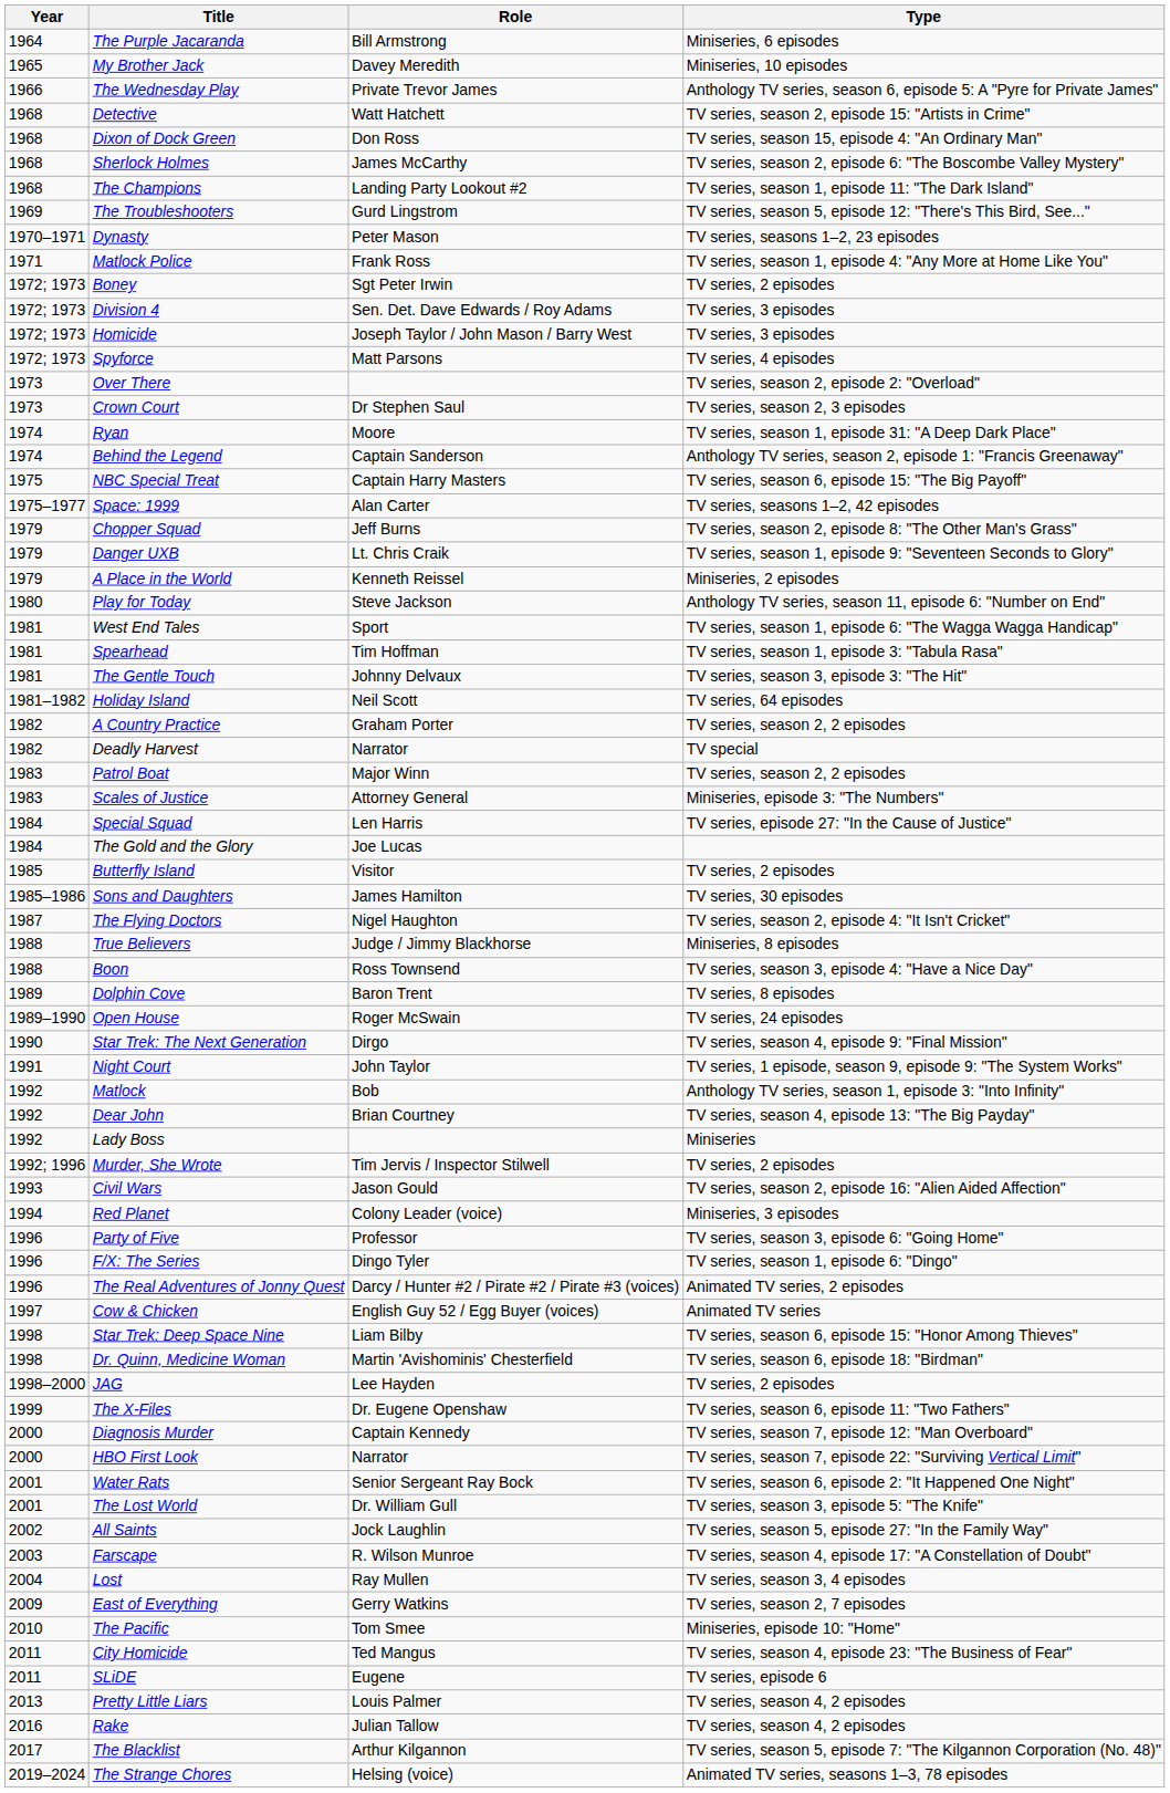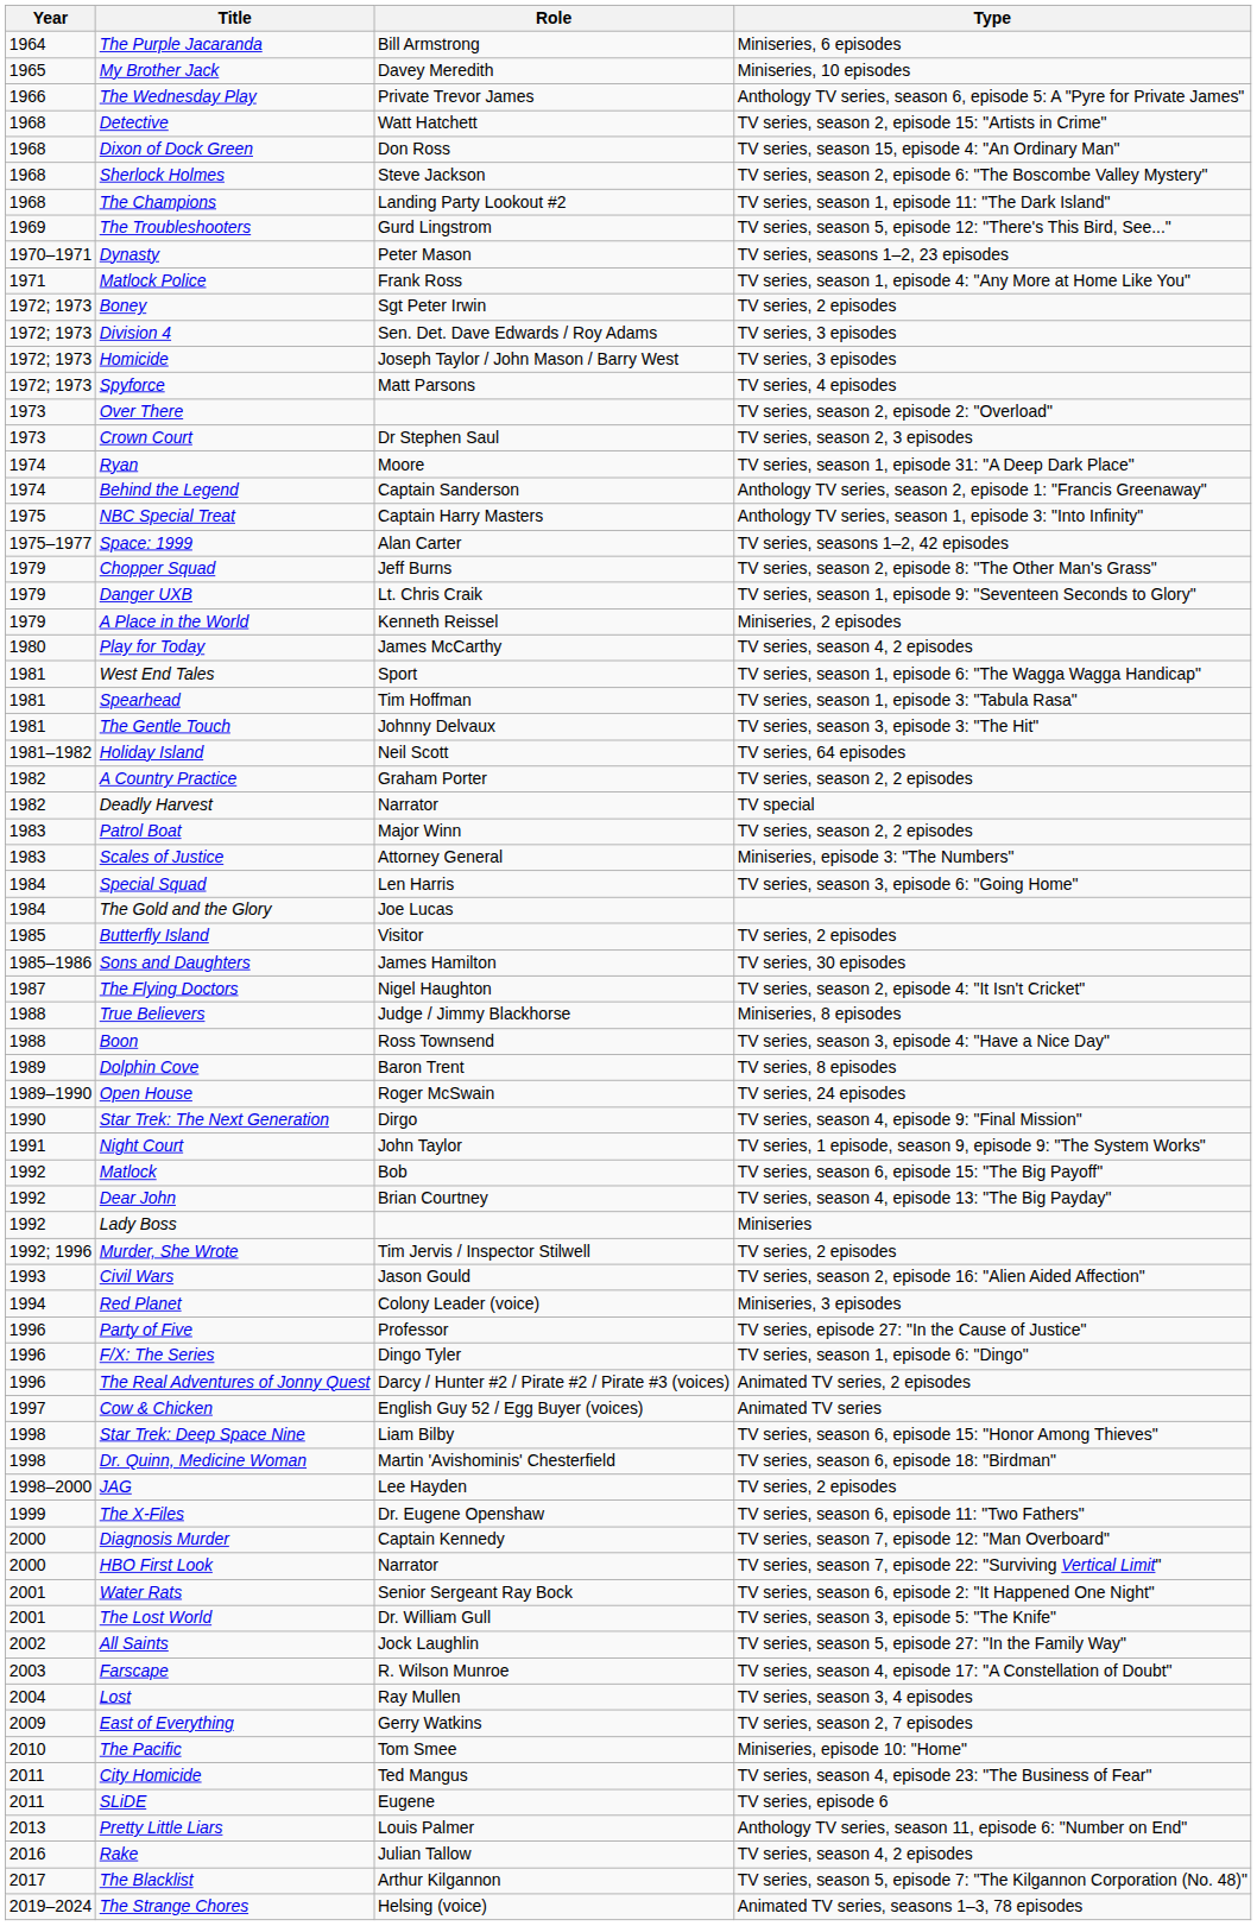Sherlock Holmes | Role: James McCarthy -> Steve Jackson
NBC Special Treat | Type: TV series, season 6, episode 15: "The Big Payoff" -> Anthology TV series, season 1, episode 3: "Into Infinity"
Play for Today | Role: Steve Jackson -> James McCarthy
Play for Today | Type: Anthology TV series, season 11, episode 6: "Number on End" -> TV series, season 4, 2 episodes
Special Squad | Type: TV series, episode 27: "In the Cause of Justice" -> TV series, season 3, episode 6: "Going Home"
Matlock | Type: Anthology TV series, season 1, episode 3: "Into Infinity" -> TV series, season 6, episode 15: "The Big Payoff"
Party of Five | Type: TV series, season 3, episode 6: "Going Home" -> TV series, episode 27: "In the Cause of Justice"
Pretty Little Liars | Type: TV series, season 4, 2 episodes -> Anthology TV series, season 11, episode 6: "Number on End"
